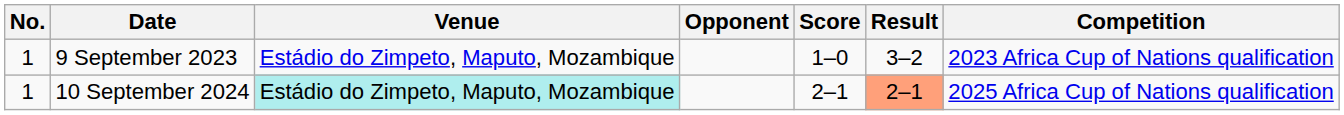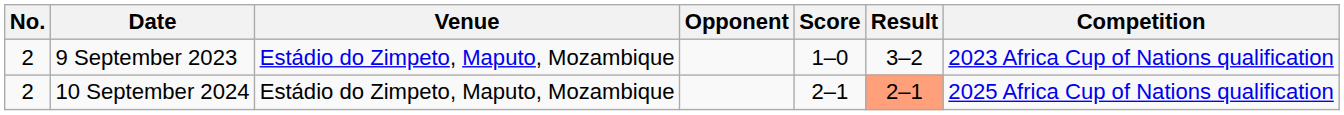9 September 2023 | No.: 1 -> 2
10 September 2024 | No.: 1 -> 2
10 September 2024 | Venue: paleturquoise background -> no background
